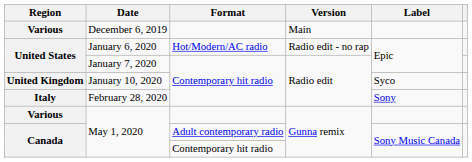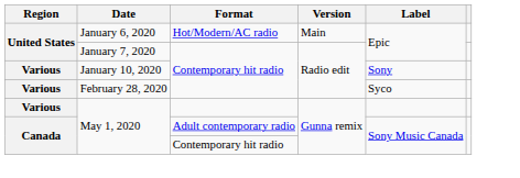- row: Various | December 6, 2019 | Main
January 6, 2020 | Version: Radio edit - no rap -> Main
January 10, 2020 | Region: United Kingdom -> Various
January 10, 2020 | Label: Syco -> Sony
February 28, 2020 | Region: Italy -> Various
February 28, 2020 | Label: Sony -> Syco
